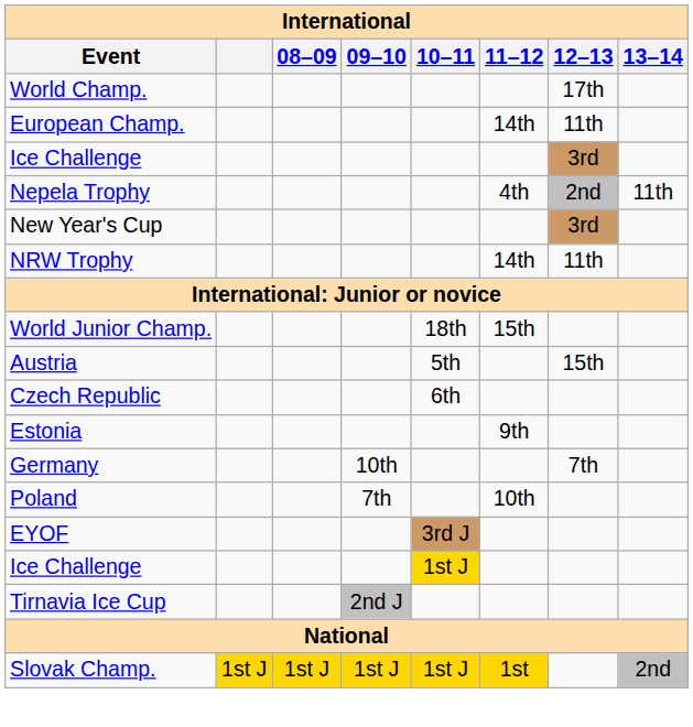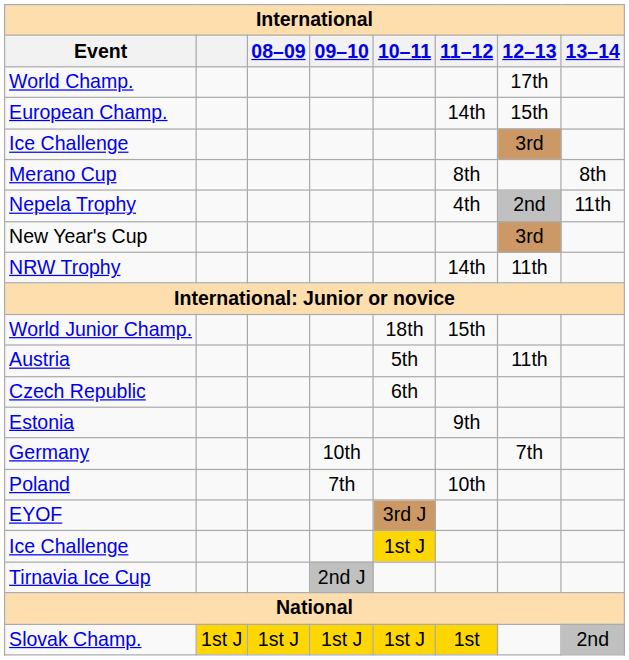European Champ. | 12–13: 11th -> 15th
+ row: Merano Cup | 8th | 8th
Austria | 12–13: 15th -> 11th
